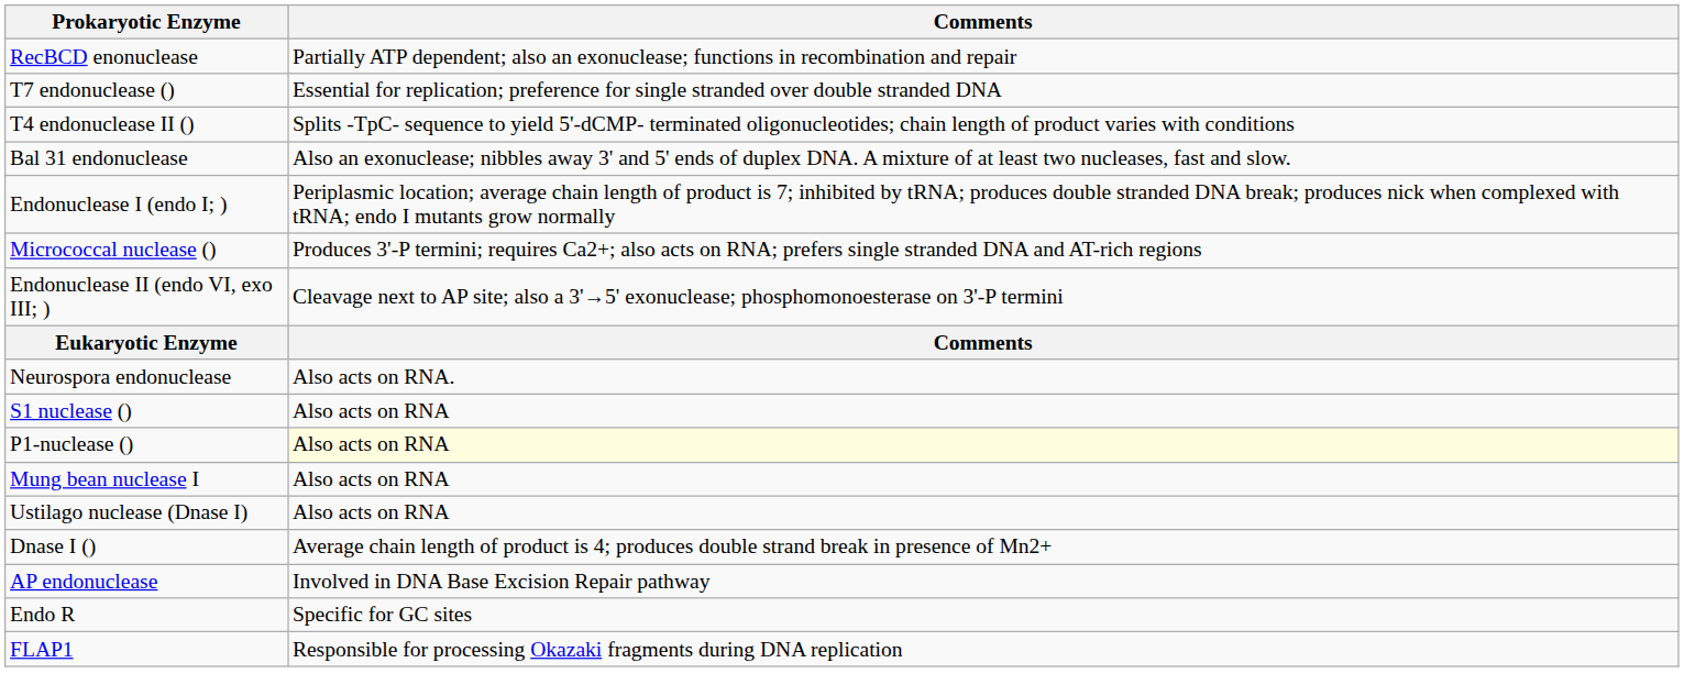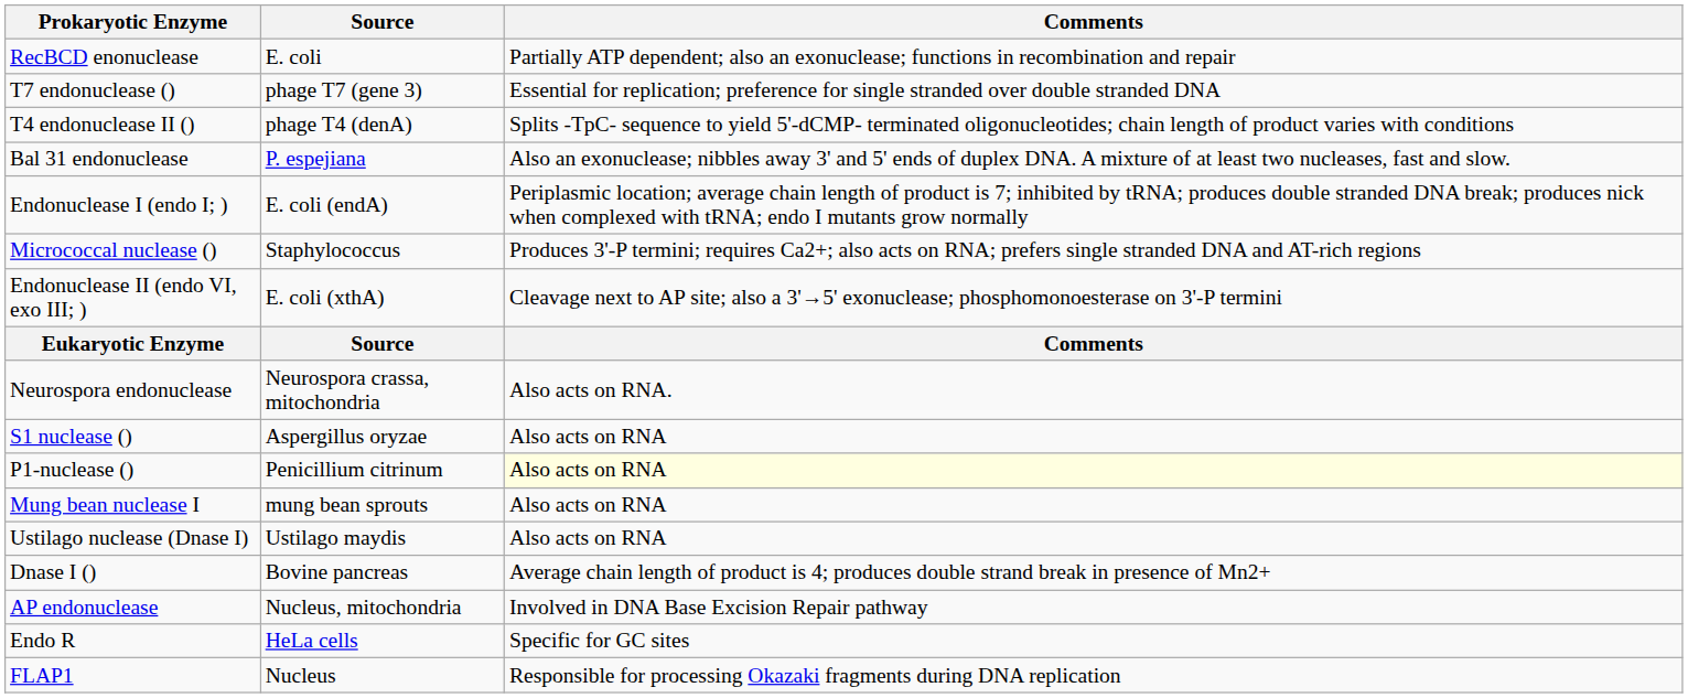+ column: Source | E. coli | phage T7 (gene 3) | phage T4 (denA) | P. espejiana | E. coli (endA) | Staphylococcus | E. coli (xthA) | Source | Neurospora crassa, mitochondria | Aspergillus oryzae | Penicillium citrinum | mung bean sprouts | Ustilago maydis | Bovine pancreas | Nucleus, mitochondria | HeLa cells | Nucleus
